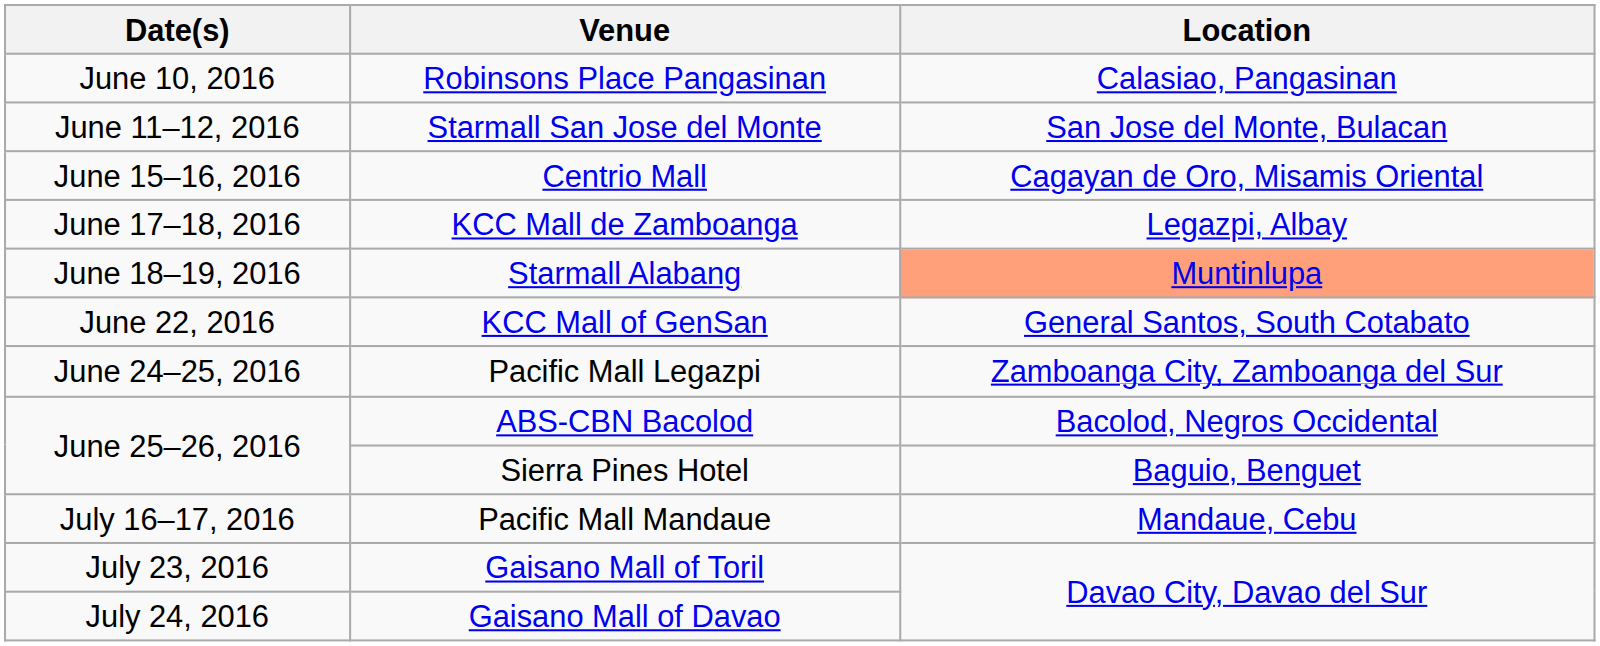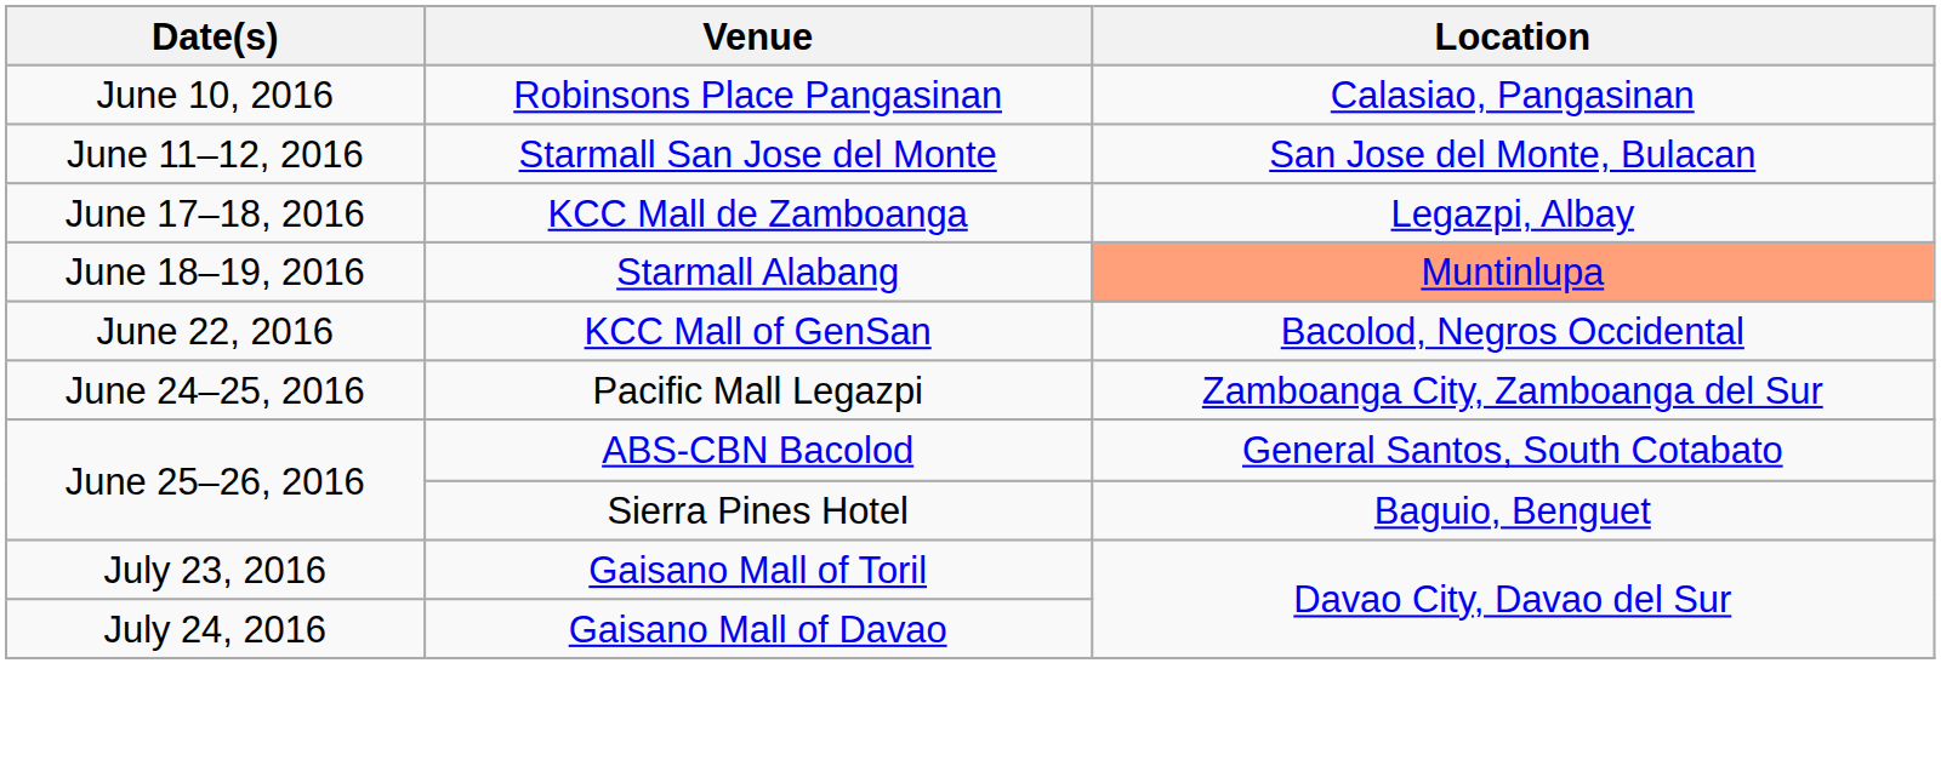- row: June 15–16, 2016 | Centrio Mall | Cagayan de Oro, Misamis Oriental
KCC Mall of GenSan | Location: General Santos, South Cotabato -> Bacolod, Negros Occidental
ABS-CBN Bacolod | Location: Bacolod, Negros Occidental -> General Santos, South Cotabato
- row: July 16–17, 2016 | Pacific Mall Mandaue | Mandaue, Cebu
